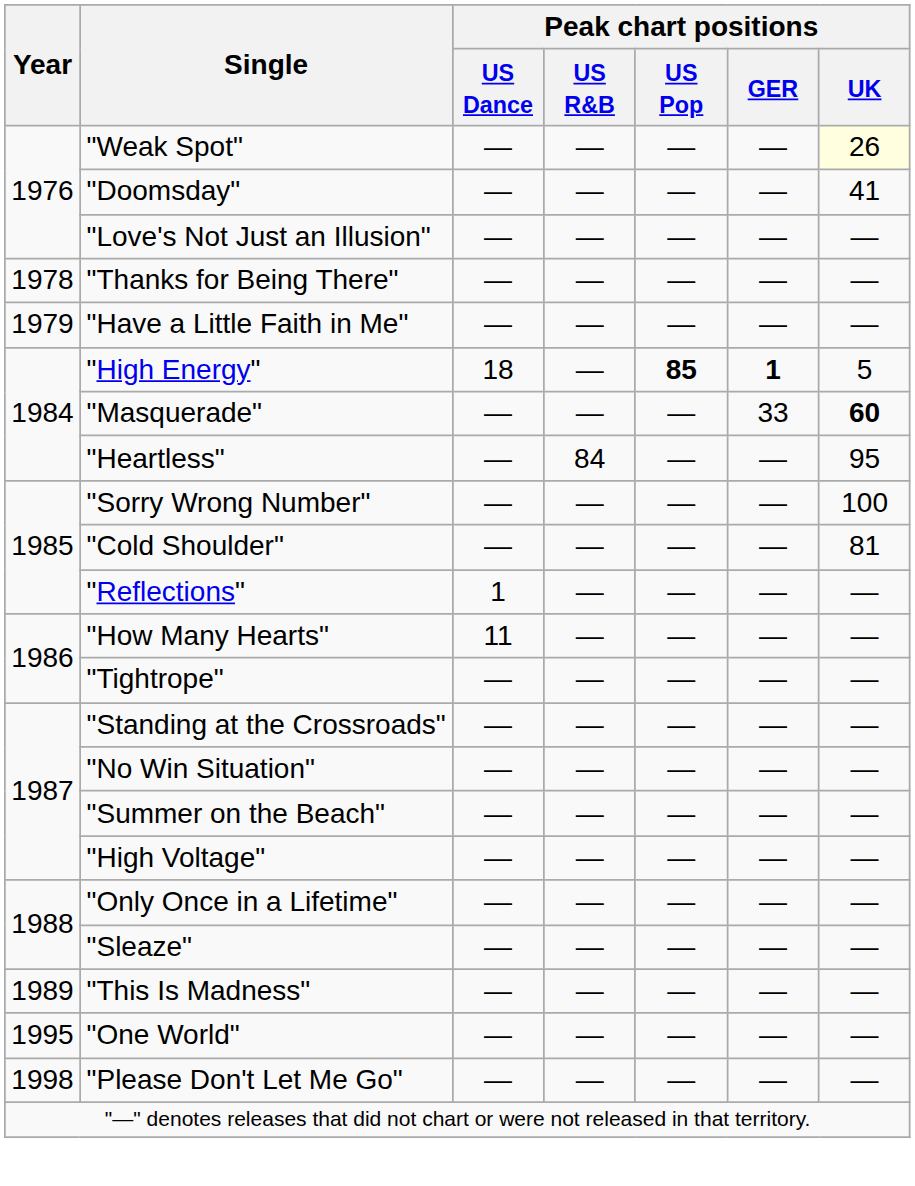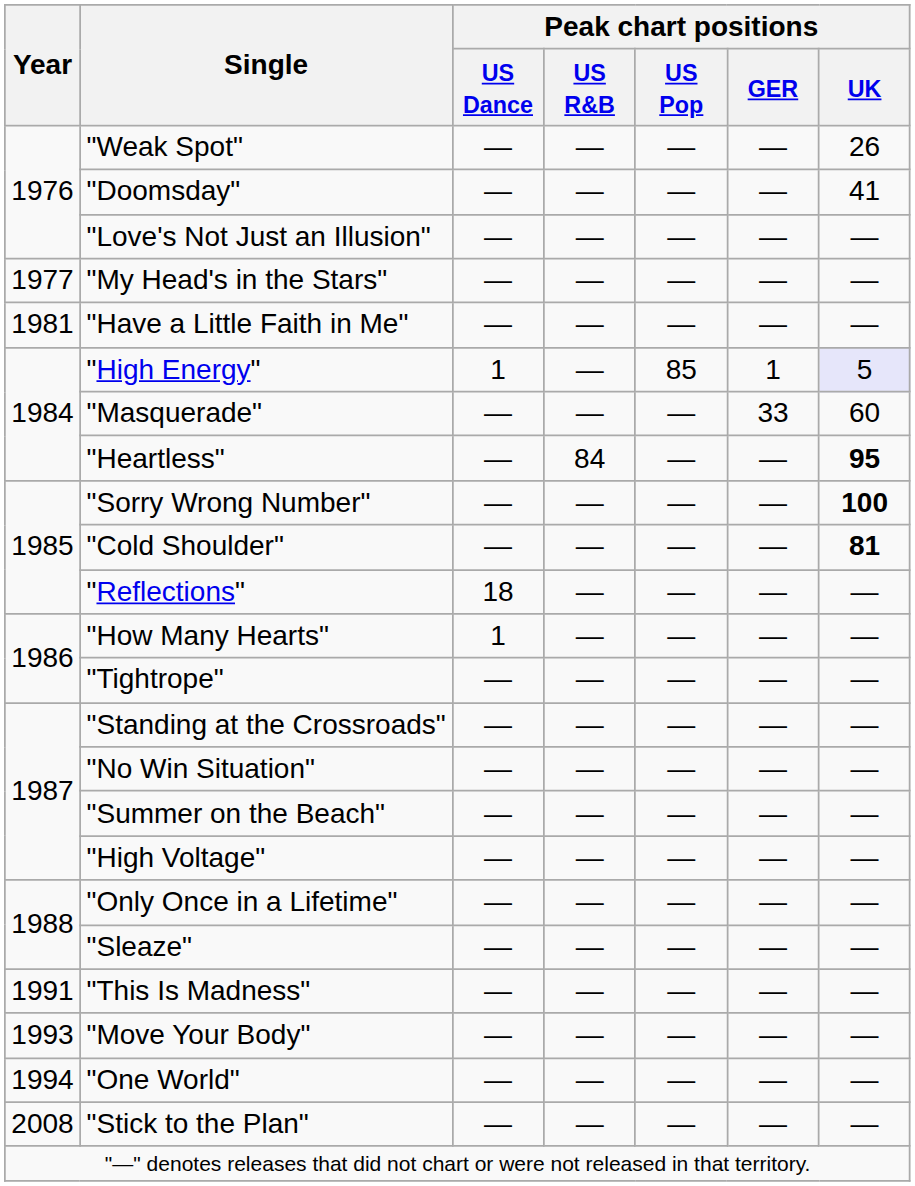"Weak Spot" | Peak chart positions / UK: lightyellow background -> no background
+ row: 1977 | "My Head's in the Stars" | ― | ― | ― | — | ―
- row: 1978 | "Thanks for Being There" | — | — | ― | — | ―
"Have a Little Faith in Me" | Year: 1979 -> 1981
"High Energy" | Peak chart positions / US Dance: 18 -> 1
"High Energy" | Peak chart positions / US Pop: bold -> normal
"High Energy" | Peak chart positions / GER: bold -> normal
"High Energy" | Peak chart positions / UK: no background -> lavender background
"Masquerade" | Peak chart positions / UK: bold -> normal
"Heartless" | Peak chart positions / UK: normal -> bold
"Sorry Wrong Number" | Peak chart positions / UK: normal -> bold
"Cold Shoulder" | Peak chart positions / UK: normal -> bold
"Reflections" | Peak chart positions / US Dance: 1 -> 18
"How Many Hearts" | Peak chart positions / US Dance: 11 -> 1
"This Is Madness" | Year: 1989 -> 1991
+ row: 1993 | "Move Your Body" | ― | — | ― | — | ―
"One World" | Year: 1995 -> 1994
- row: 1998 | "Please Don't Let Me Go" | ― | — | — | — | ―
+ row: 2008 | "Stick to the Plan" | ― | — | ― | — | ―
